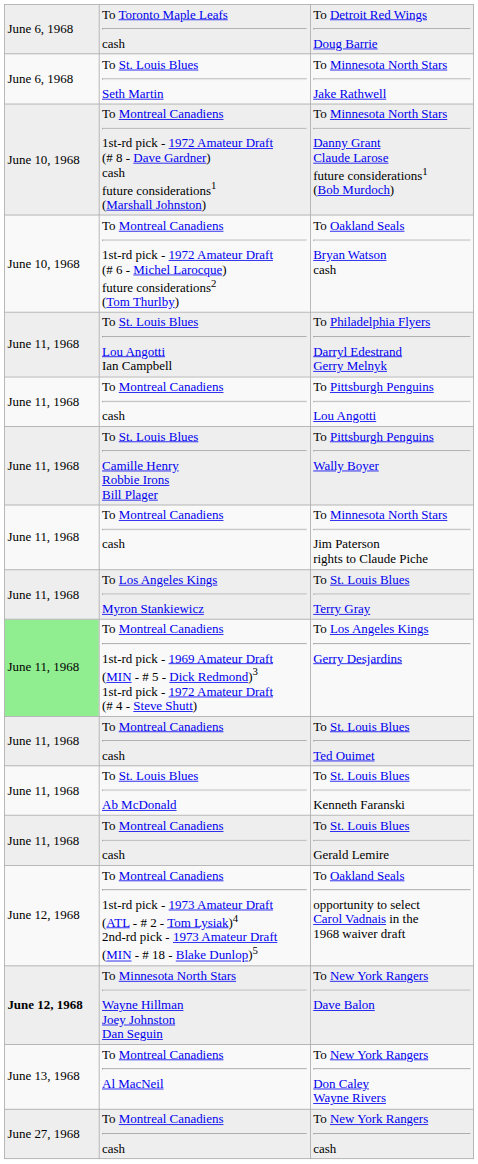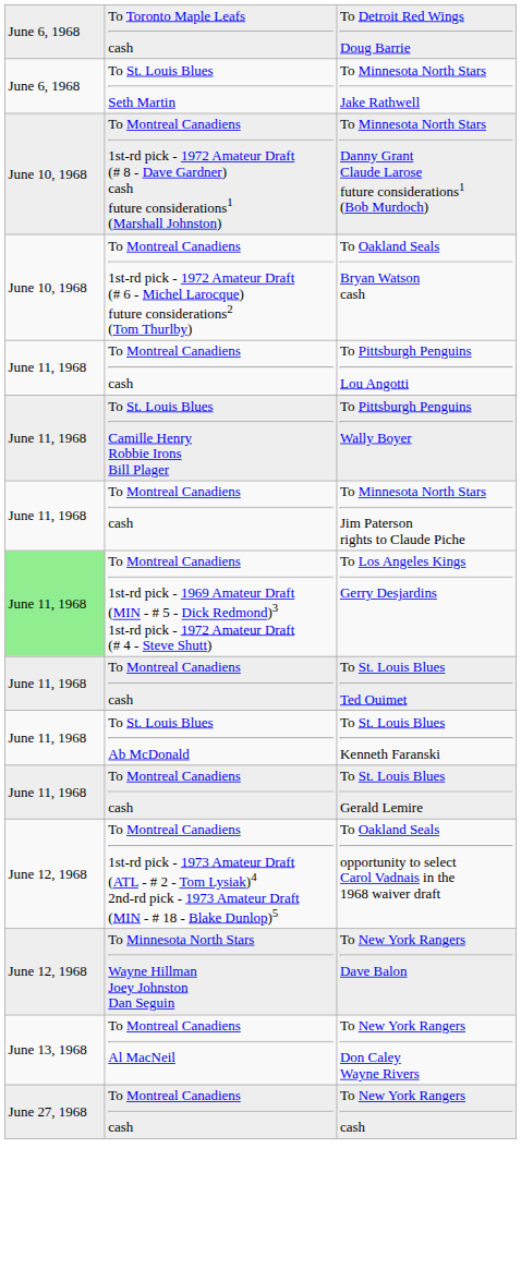- row: June 11, 1968 | To St. Louis Blues Lou Angotti Ian Campbell | To Philadelphia Flyers Darryl Edestrand Gerry Melnyk
- row: June 11, 1968 | To Los Angeles Kings Myron Stankiewicz | To St. Louis Blues Terry Gray
To New York Rangers Dave Balon | column 1: bold -> normal
